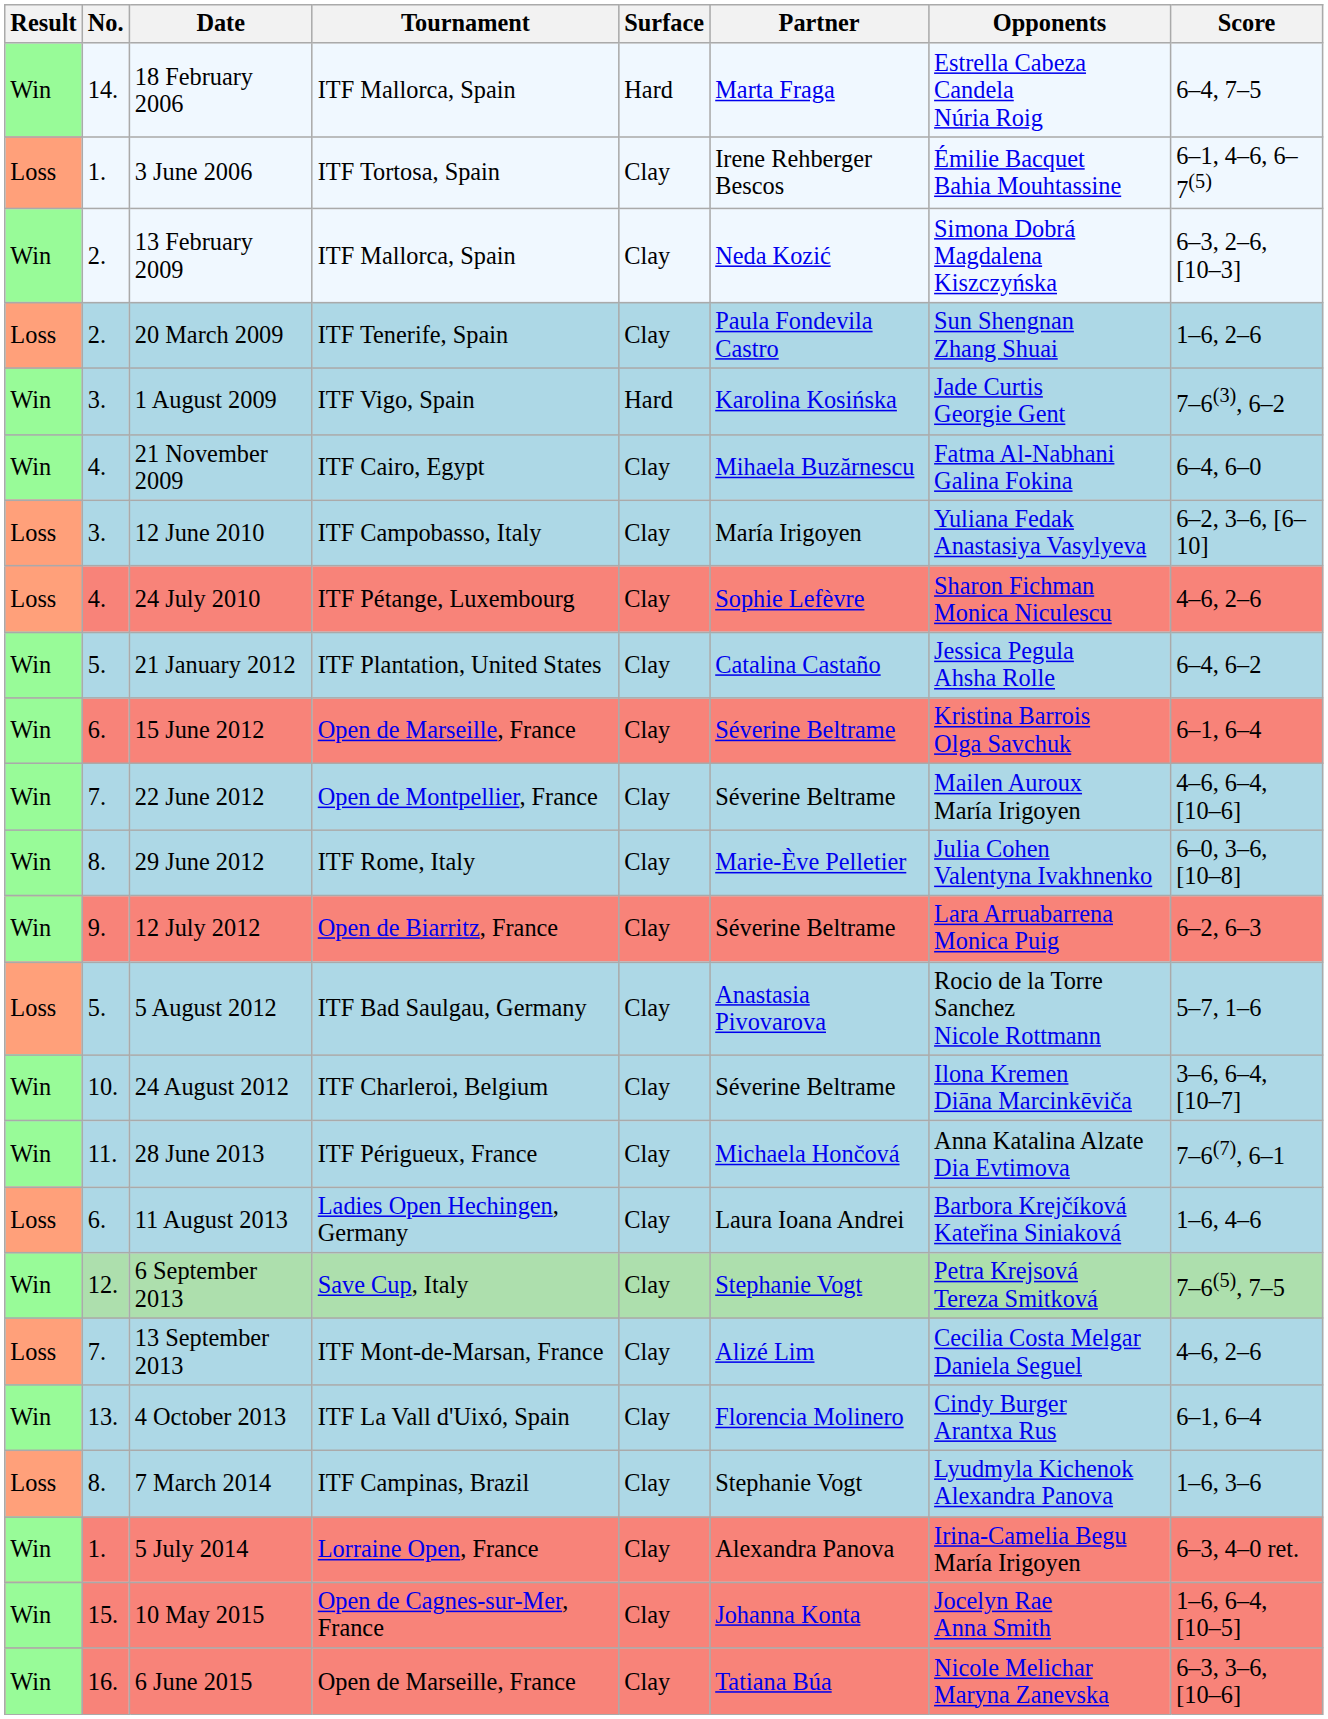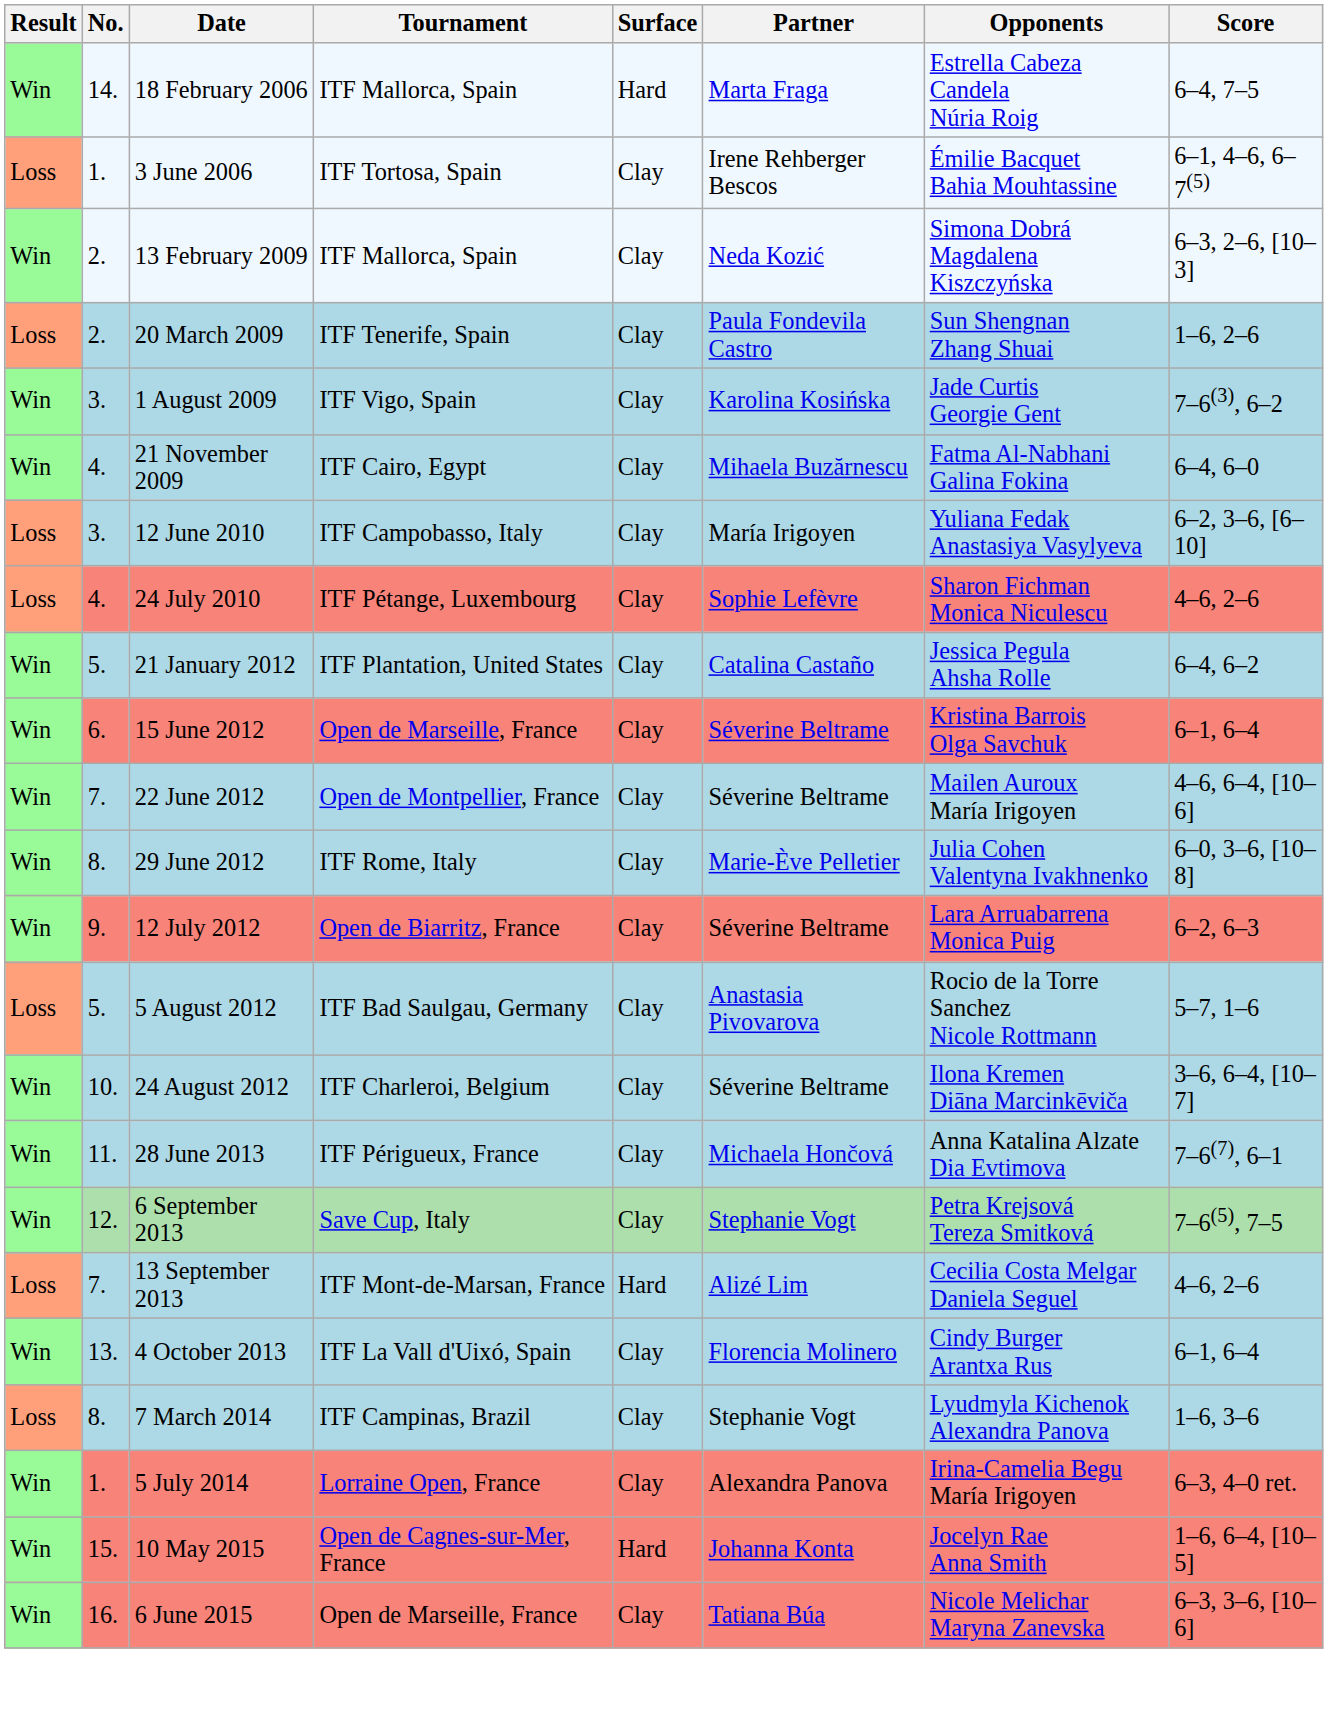1 August 2009 | Surface: Hard -> Clay
- row: Loss | 6. | 11 August 2013 | Ladies Open Hechingen, Germany | Clay | Laura Ioana Andrei | Barbora Krejčíková Kateřina Siniaková | 1–6, 4–6
13 September 2013 | Surface: Clay -> Hard
10 May 2015 | Surface: Clay -> Hard
